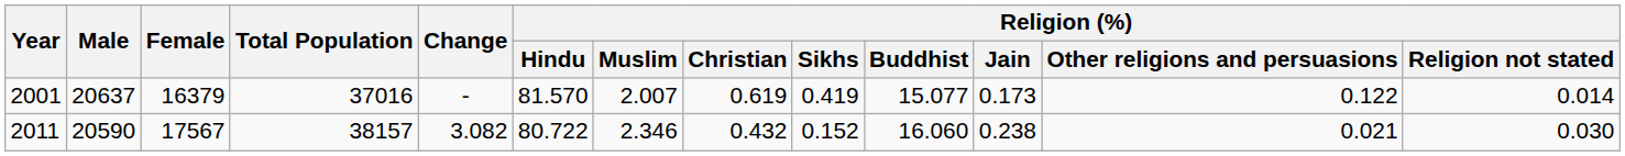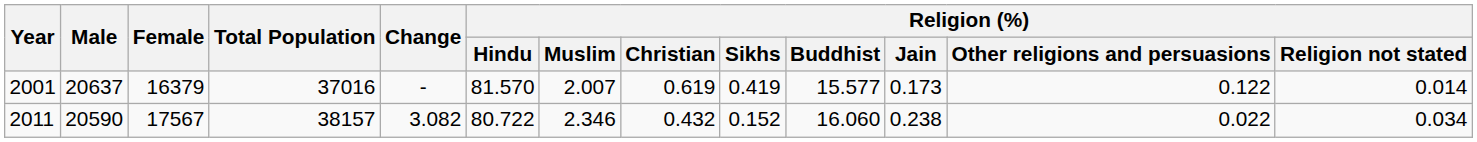2001 | Religion (%) / Buddhist: 15.077 -> 15.577
2011 | Religion (%) / Other religions and persuasions: 0.021 -> 0.022
2011 | Religion (%) / Religion not stated: 0.030 -> 0.034
